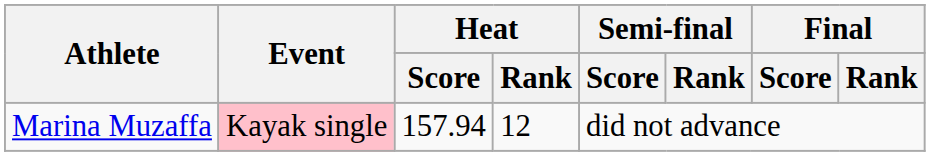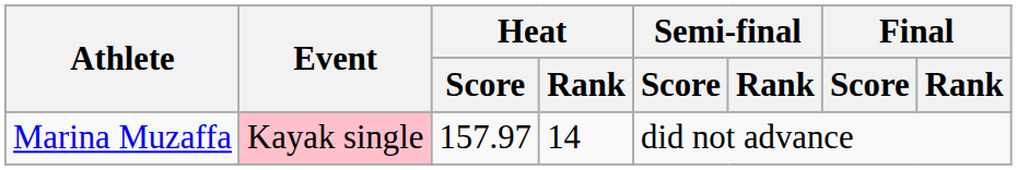Marina Muzaffa | Heat / Score: 157.94 -> 157.97
Marina Muzaffa | Heat / Rank: 12 -> 14
